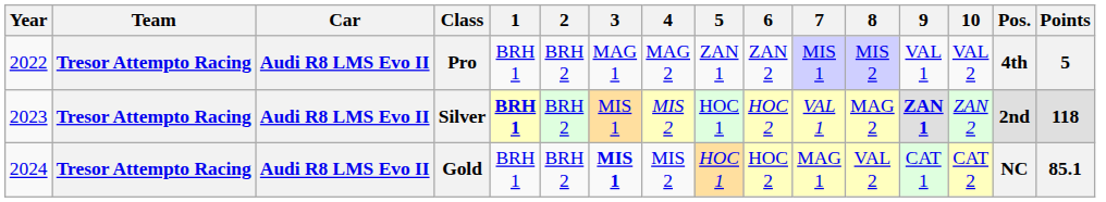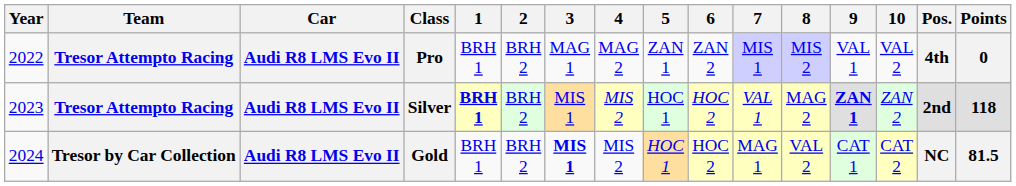Pro | Points: 5 -> 0
Gold | Team: Tresor Attempto Racing -> Tresor by Car Collection
Gold | Points: 85.1 -> 81.5
